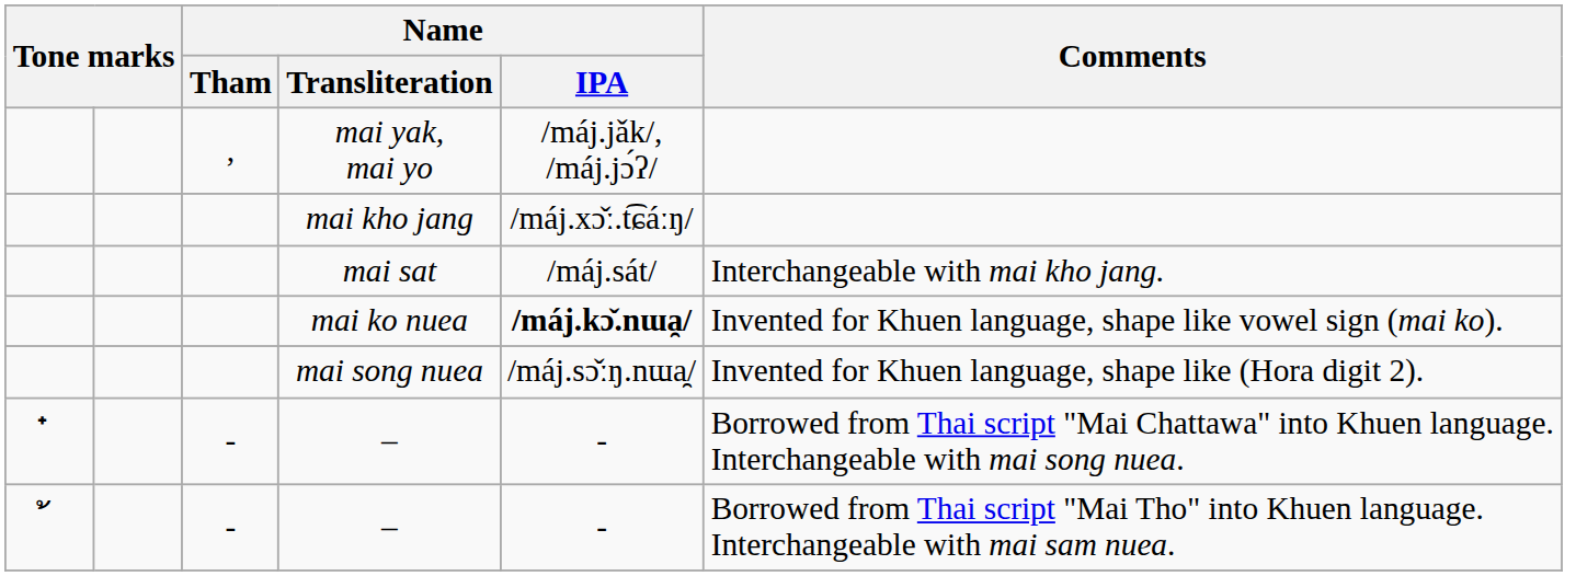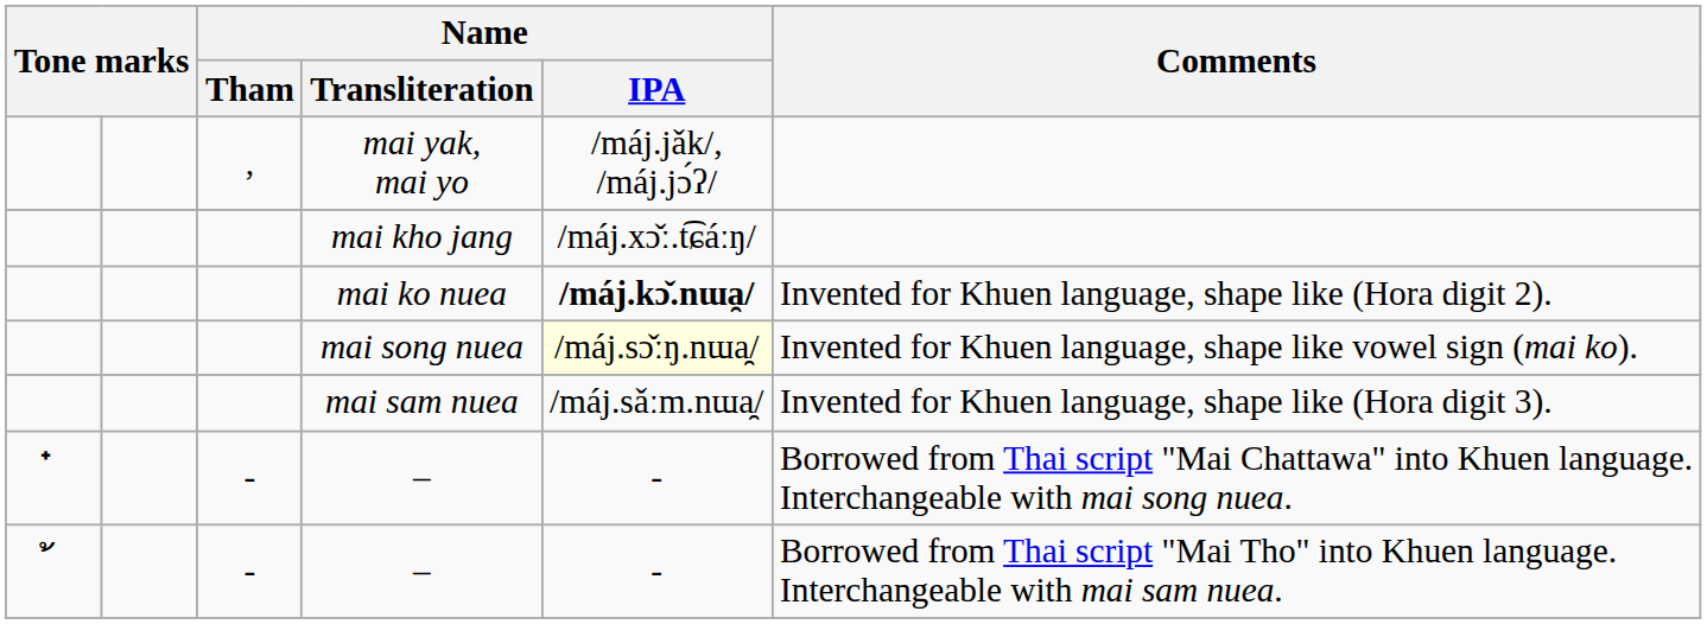- row: mai sat | /máj.sát/ | Interchangeable with mai kho jang.
mai ko nuea | Comments: Invented for Khuen language, shape like vowel sign (mai ko). -> Invented for Khuen language, shape like (Hora digit 2).
mai song nuea | Name / IPA: no background -> lightyellow background
mai song nuea | Comments: Invented for Khuen language, shape like (Hora digit 2). -> Invented for Khuen language, shape like vowel sign (mai ko).
+ row: mai sam nuea | /máj.sǎːm.nɯa̯/ | Invented for Khuen language, shape like (Hora digit 3).
